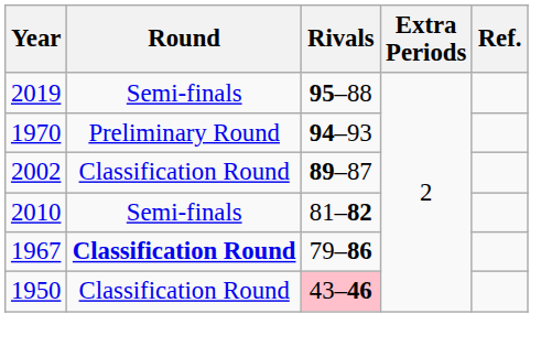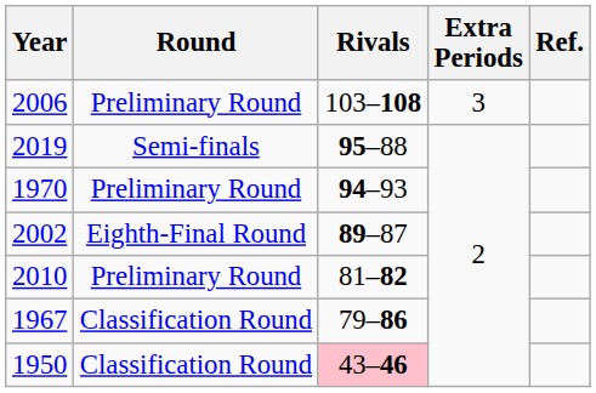+ row: 2006 | Preliminary Round | 103–108 | 3
2002 | Round: Classification Round -> Eighth-Final Round
2010 | Round: Semi-finals -> Preliminary Round
1967 | Round: bold -> normal
